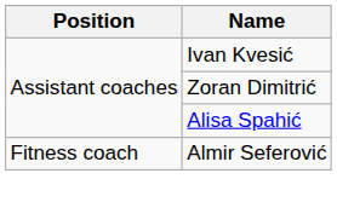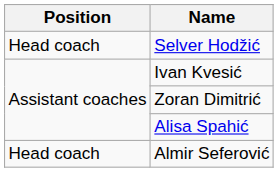+ row: Head coach | Selver Hodžić
Almir Seferović | Position: Fitness coach -> Head coach
